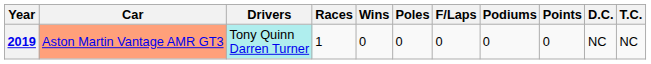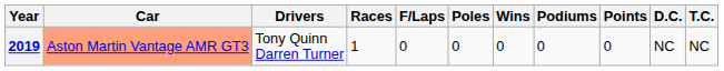columns swapped: Wins <-> F/Laps
2019 | Drivers: paleturquoise background -> no background
